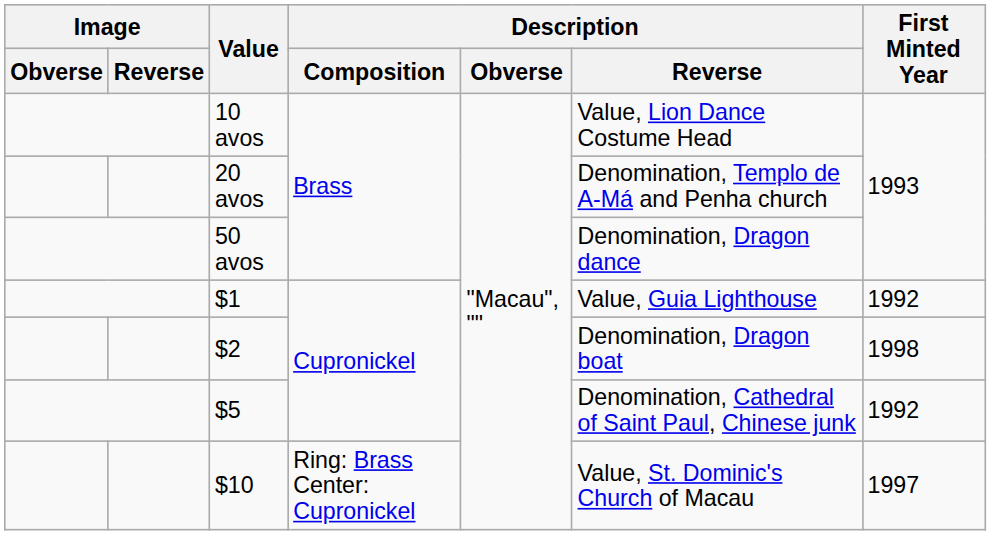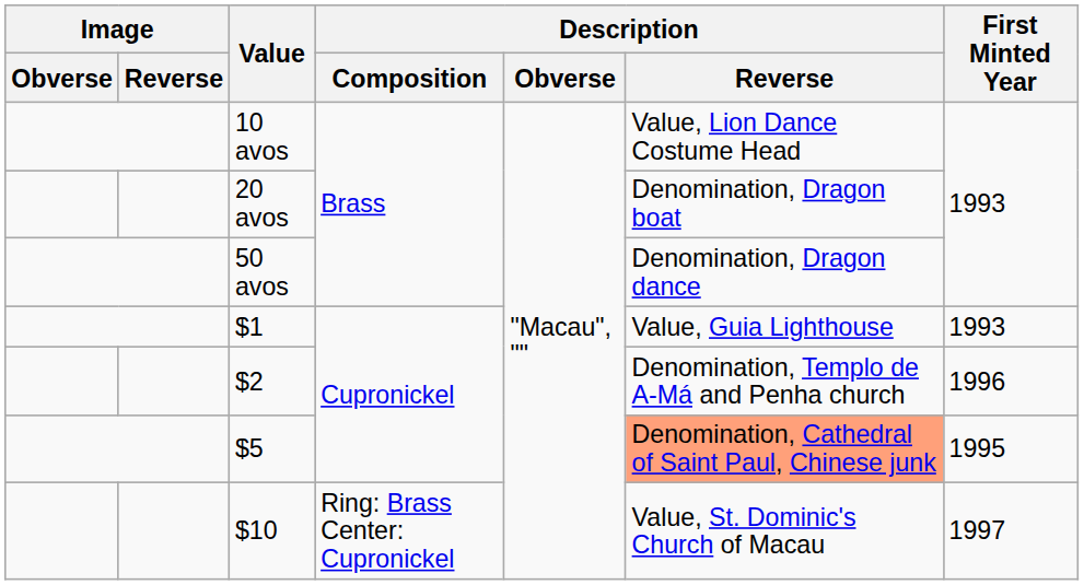20 avos | Description / Reverse: Denomination, Templo de A-Má and Penha church -> Denomination, Dragon boat
$1 | First Minted Year: 1992 -> 1993
$2 | Description / Reverse: Denomination, Dragon boat -> Denomination, Templo de A-Má and Penha church
$2 | First Minted Year: 1998 -> 1996
$5 | Description / Reverse: no background -> lightsalmon background
$5 | First Minted Year: 1992 -> 1995
